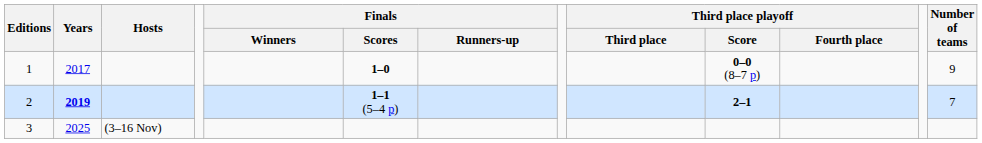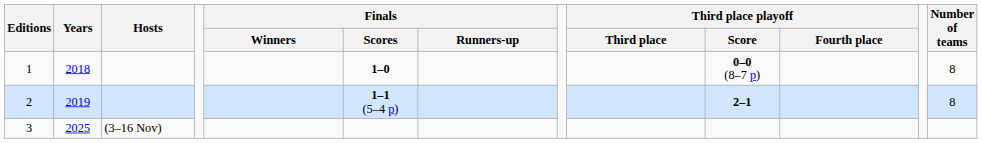1 | Years: 2017 -> 2018
1 | Number of teams: 9 -> 8
2 | Years: bold -> normal
2 | Number of teams: 7 -> 8
